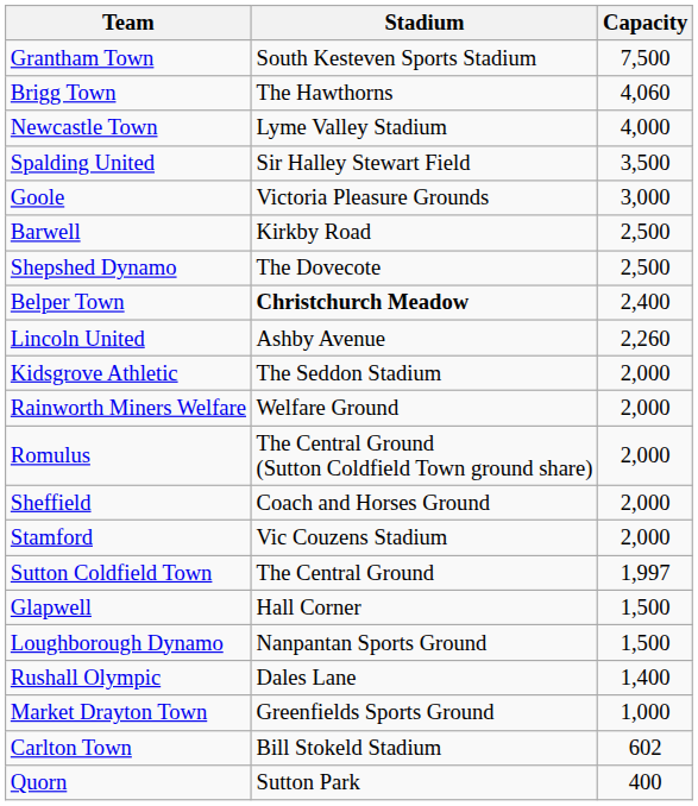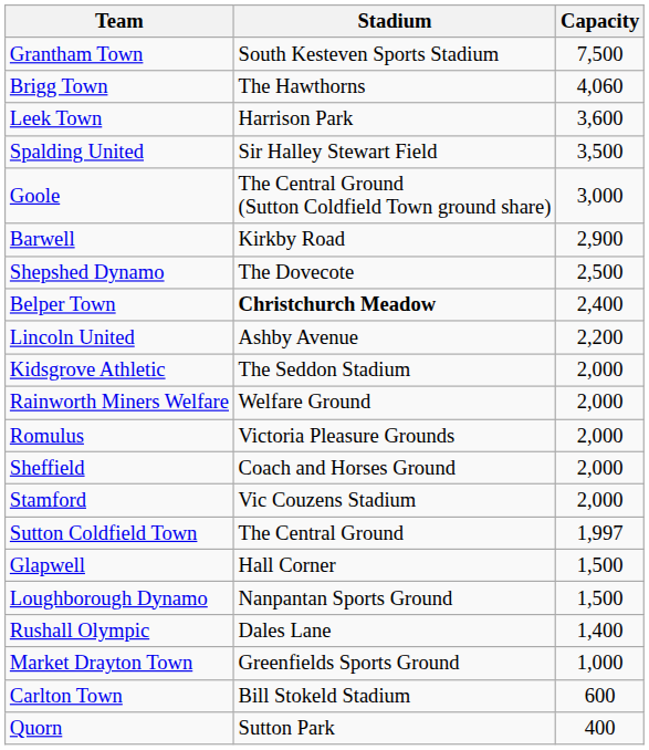- row: Newcastle Town | Lyme Valley Stadium | 4,000
+ row: Leek Town | Harrison Park | 3,600
Goole | Stadium: Victoria Pleasure Grounds -> The Central Ground (Sutton Coldfield Town ground share)
Barwell | Capacity: 2,500 -> 2,900
Lincoln United | Capacity: 2,260 -> 2,200
Romulus | Stadium: The Central Ground (Sutton Coldfield Town ground share) -> Victoria Pleasure Grounds
Carlton Town | Capacity: 602 -> 600
